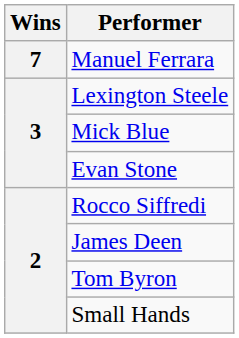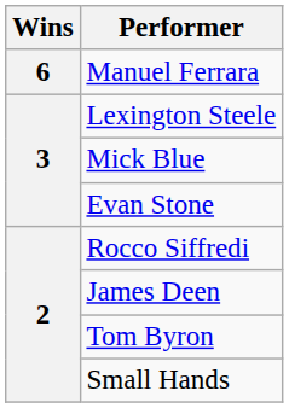Manuel Ferrara | Wins: 7 -> 6
